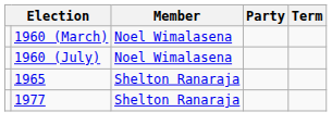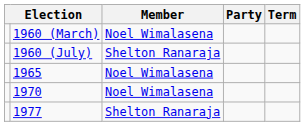1960 (July) | Member: Noel Wimalasena -> Shelton Ranaraja
1965 | Member: Shelton Ranaraja -> Noel Wimalasena
+ row: 1970 | Noel Wimalasena
